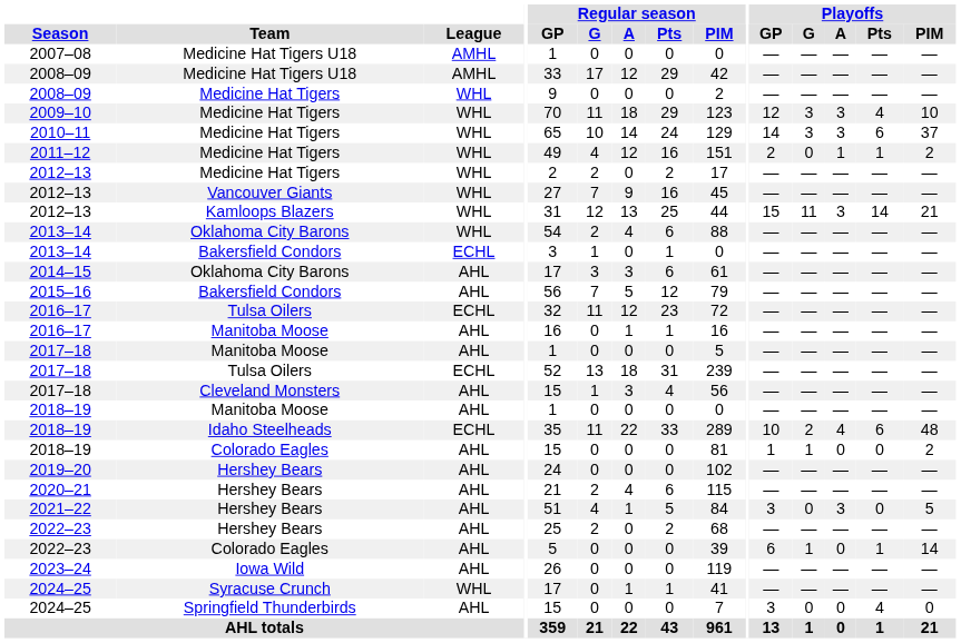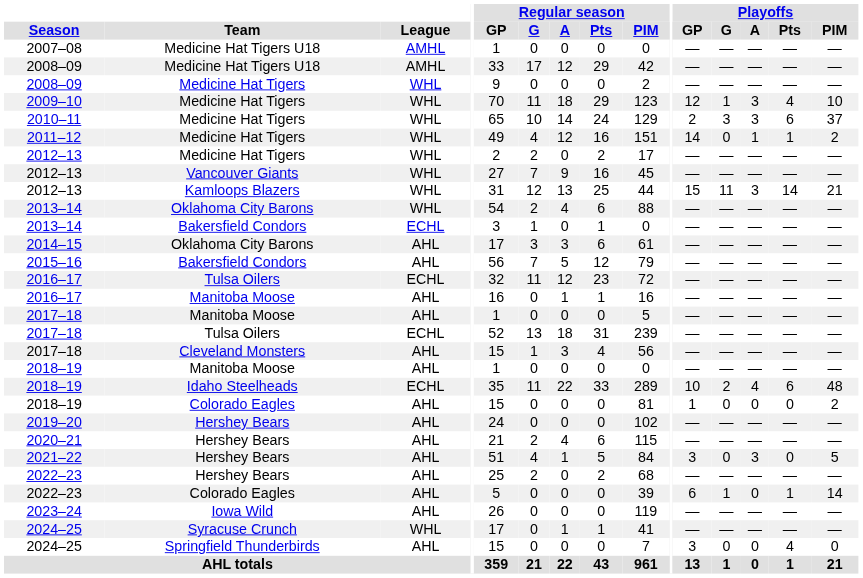2009–10 | Playoffs / G: 3 -> 1
2010–11 | Playoffs / GP: 14 -> 2
2011–12 | Playoffs / GP: 2 -> 14
2018–19 / Colorado Eagles | Playoffs / G: 1 -> 0
